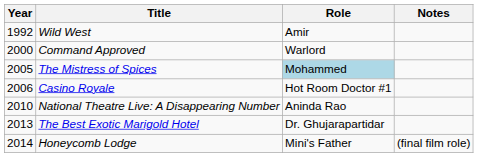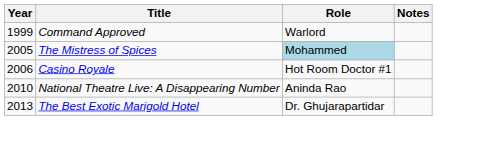- row: 1992 | Wild West | Amir
Command Approved | Year: 2000 -> 1999
- row: 2014 | Honeycomb Lodge | Mini's Father | (final film role)
